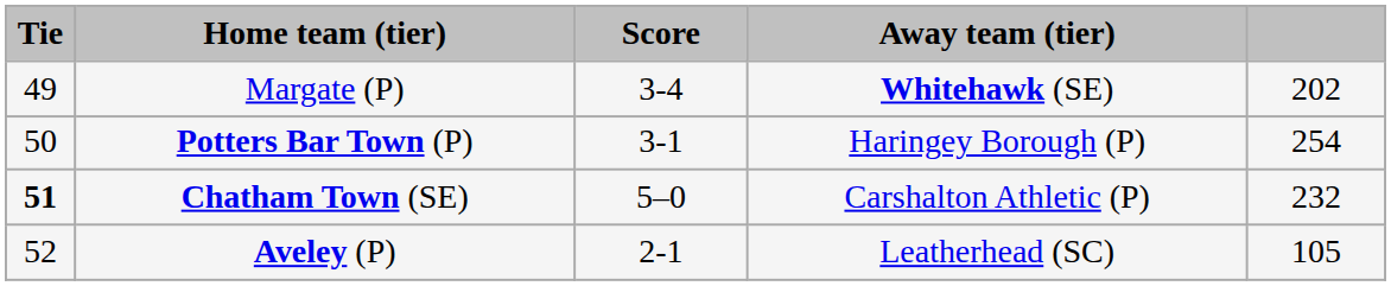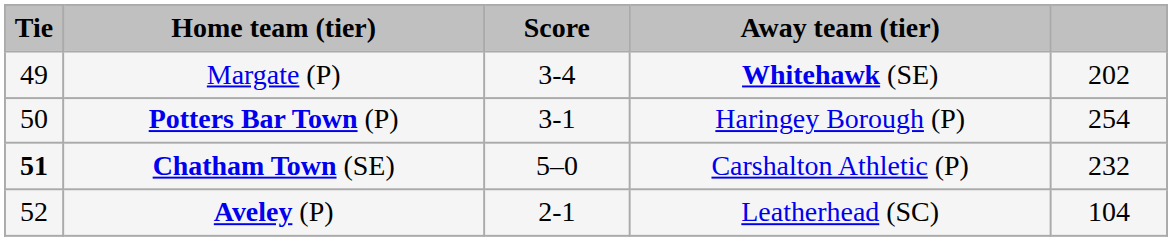Aveley (P) | column 5: 105 -> 104
